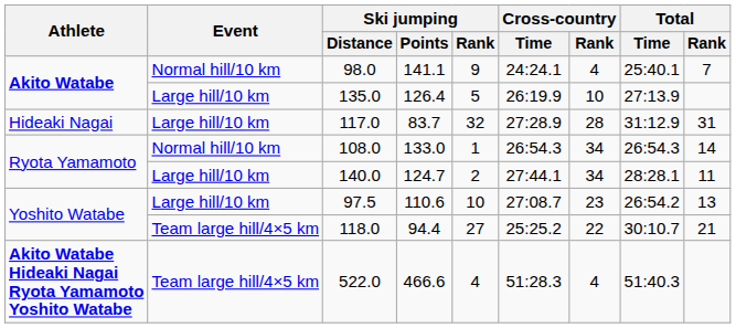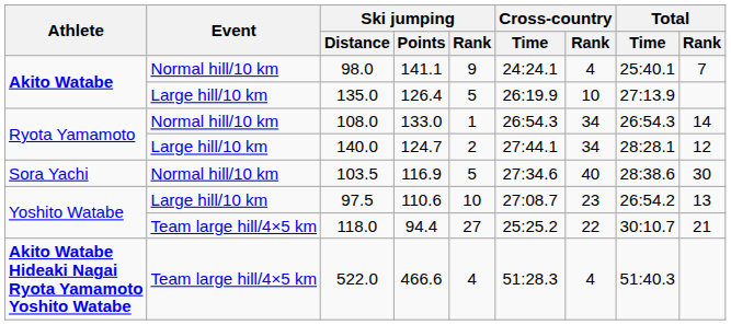- row: Hideaki Nagai | Large hill/10 km | 117.0 | 83.7 | 32 | 27:28.9 | 28 | 31:12.9 | 31
140.0 | Total / Rank: 11 -> 12
+ row: Sora Yachi | Normal hill/10 km | 103.5 | 116.9 | 5 | 27:34.6 | 40 | 28:38.6 | 30
